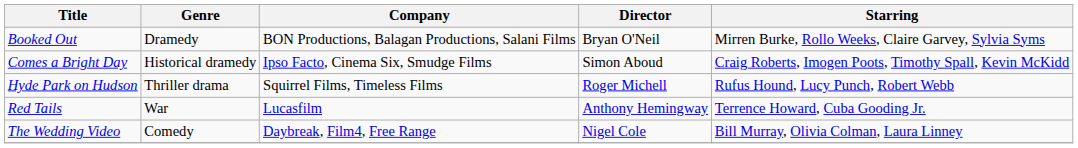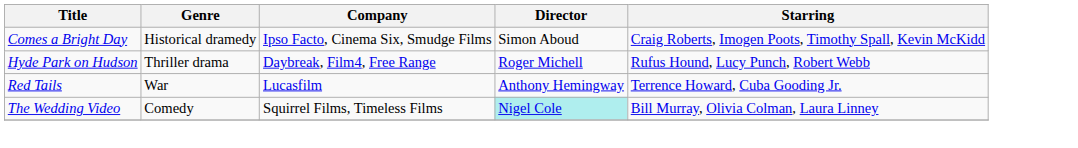- row: Booked Out | Dramedy | BON Productions, Balagan Productions, Salani Films | Bryan O'Neil | Mirren Burke, Rollo Weeks, Claire Garvey, Sylvia Syms
Hyde Park on Hudson | Company: Squirrel Films, Timeless Films -> Daybreak, Film4, Free Range
The Wedding Video | Company: Daybreak, Film4, Free Range -> Squirrel Films, Timeless Films
The Wedding Video | Director: no background -> paleturquoise background
